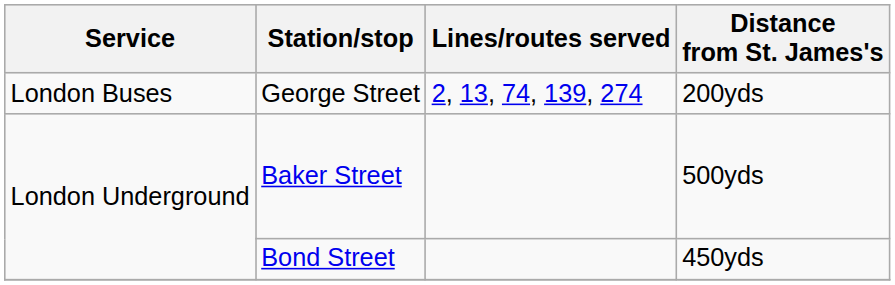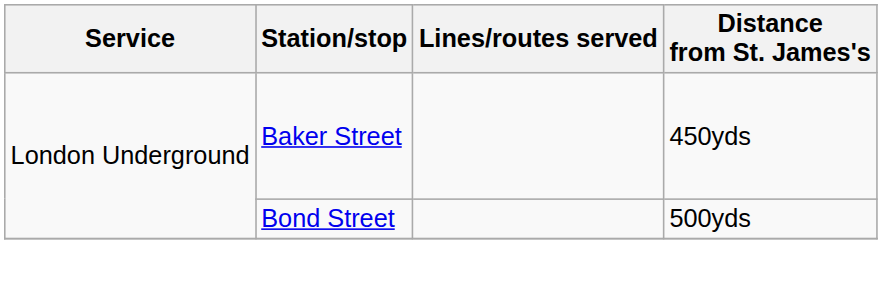- row: London Buses | George Street | 2, 13, 74, 139, 274 | 200yds
Baker Street | Distance from St. James's: 500yds -> 450yds
Bond Street | Distance from St. James's: 450yds -> 500yds
